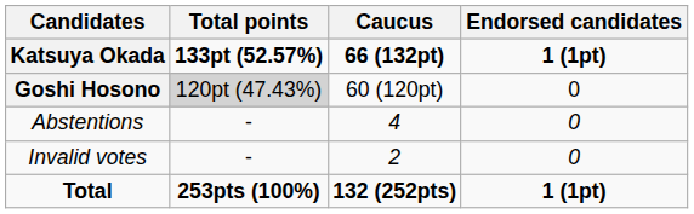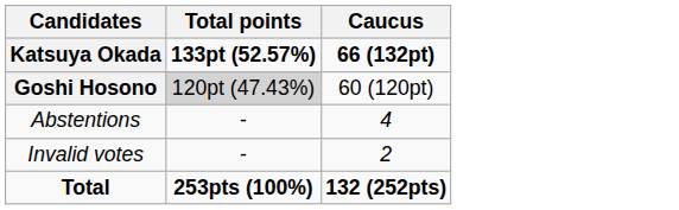- column: Endorsed candidates | 1 (1pt) | 0 | 0 | 0 | 1 (1pt)
